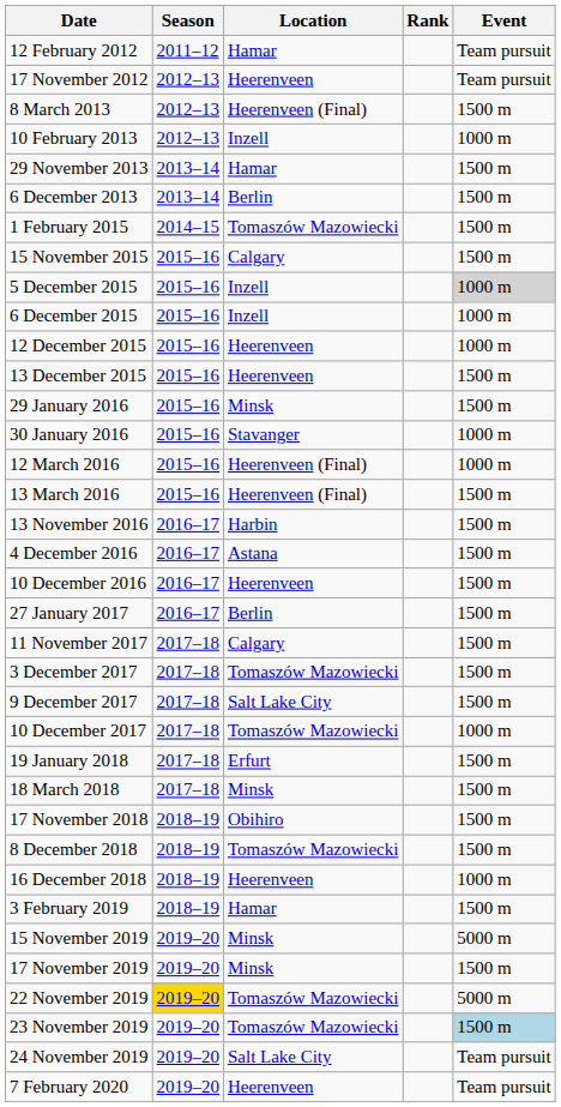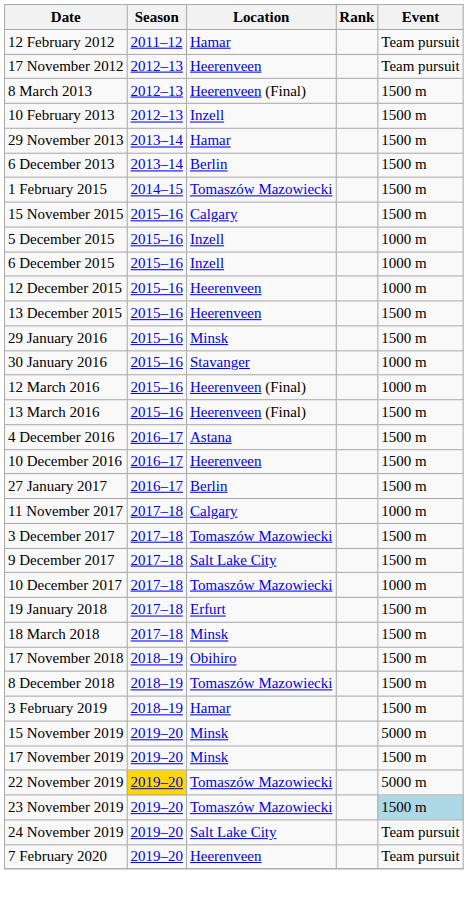10 February 2013 | Event: 1000 m -> 1500 m
5 December 2015 | Event: lightgrey background -> no background
- row: 13 November 2016 | 2016–17 | Harbin | 1500 m
11 November 2017 | Event: 1500 m -> 1000 m
- row: 16 December 2018 | 2018–19 | Heerenveen | 1000 m
